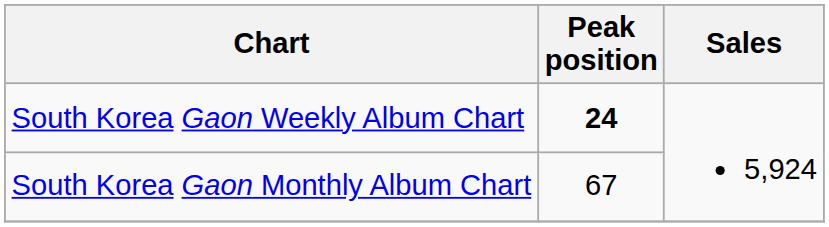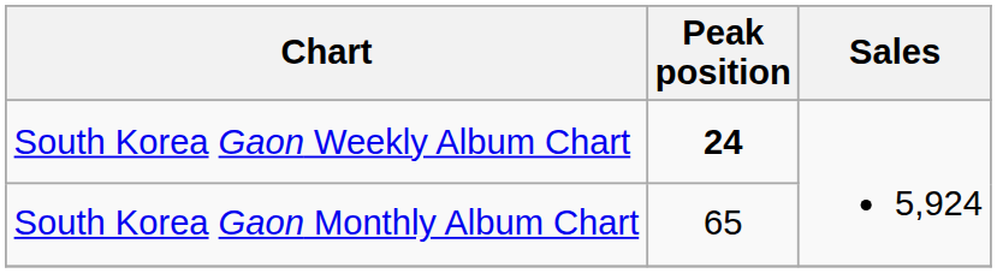South Korea Gaon Monthly Album Chart | Peak position: 67 -> 65
